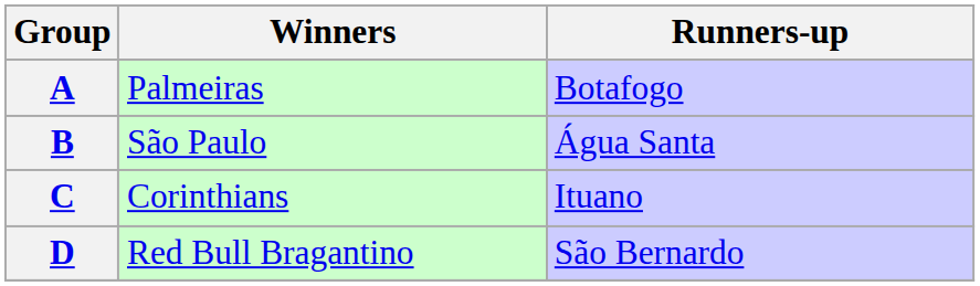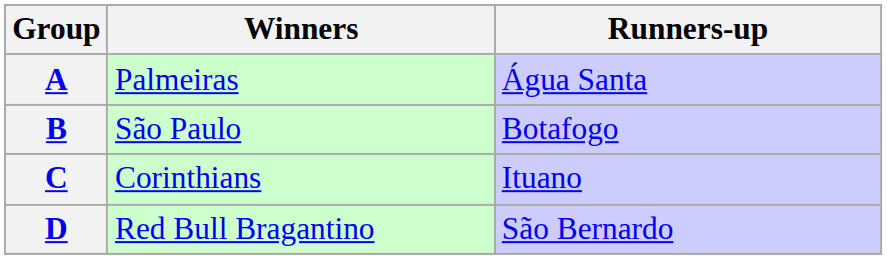A | Runners-up: Botafogo -> Água Santa
B | Runners-up: Água Santa -> Botafogo
